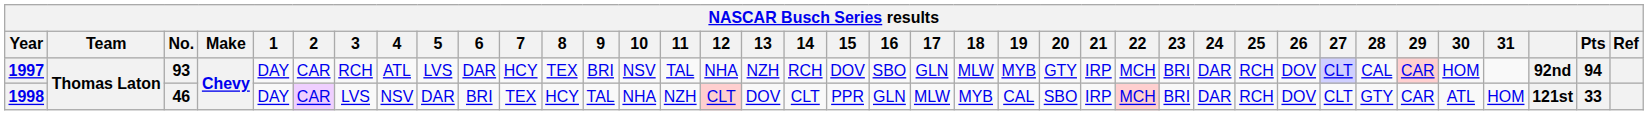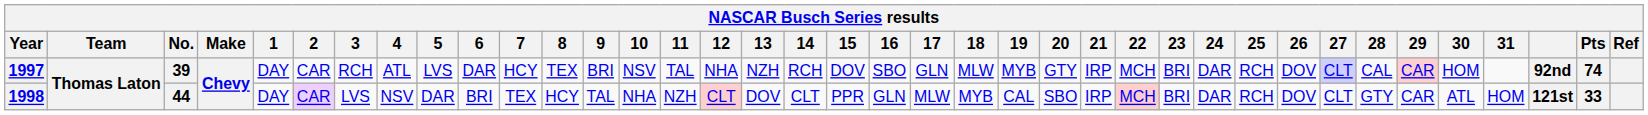1997 | No.: 93 -> 39
1997 | Pts: 94 -> 74
1998 | No.: 46 -> 44
